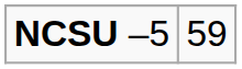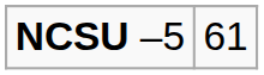NCSU –5 | column 2: 59 -> 61
